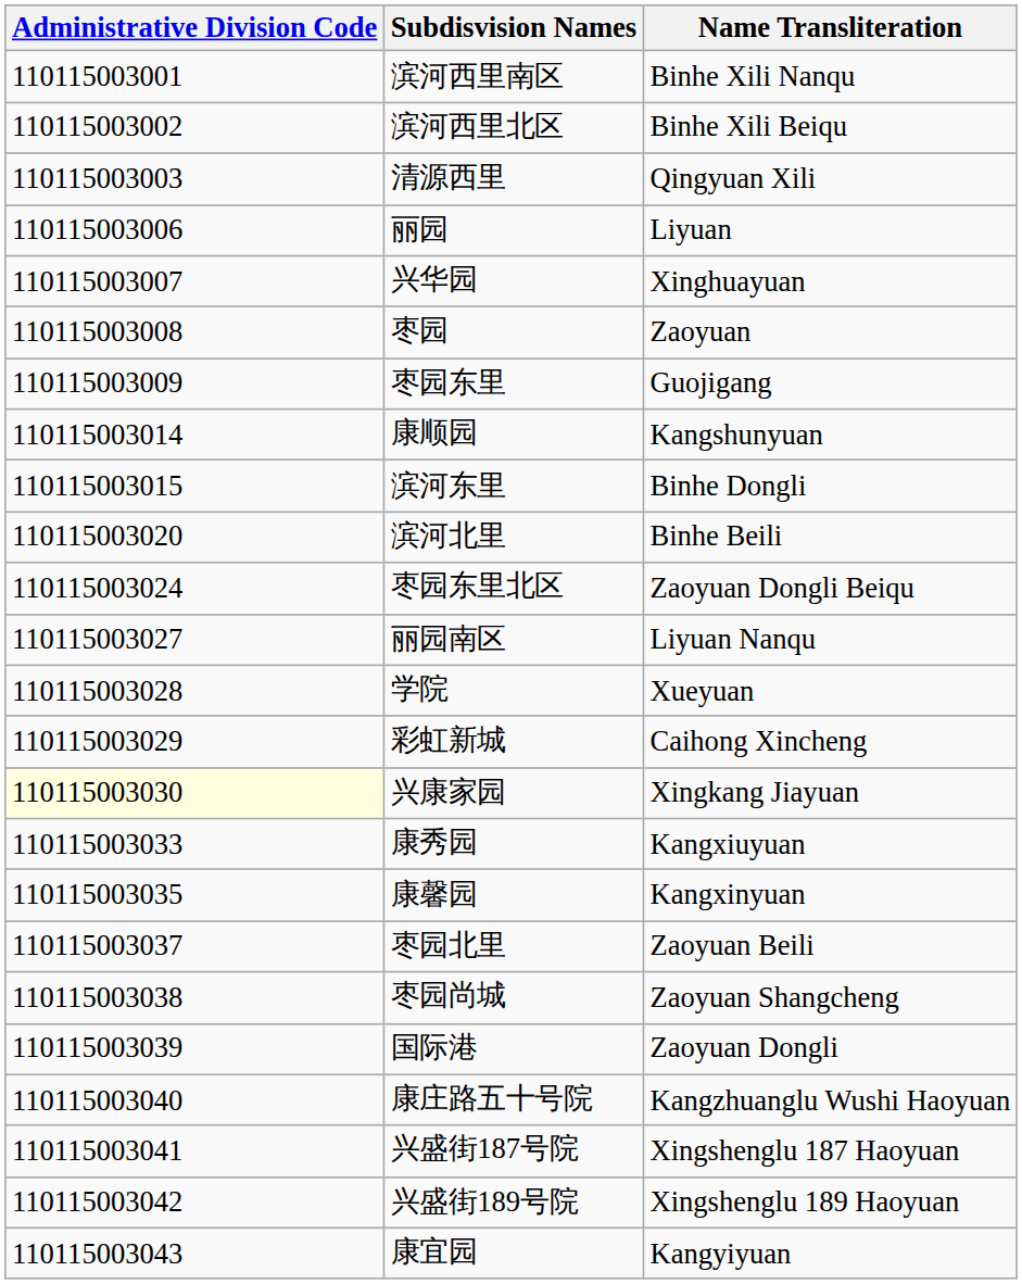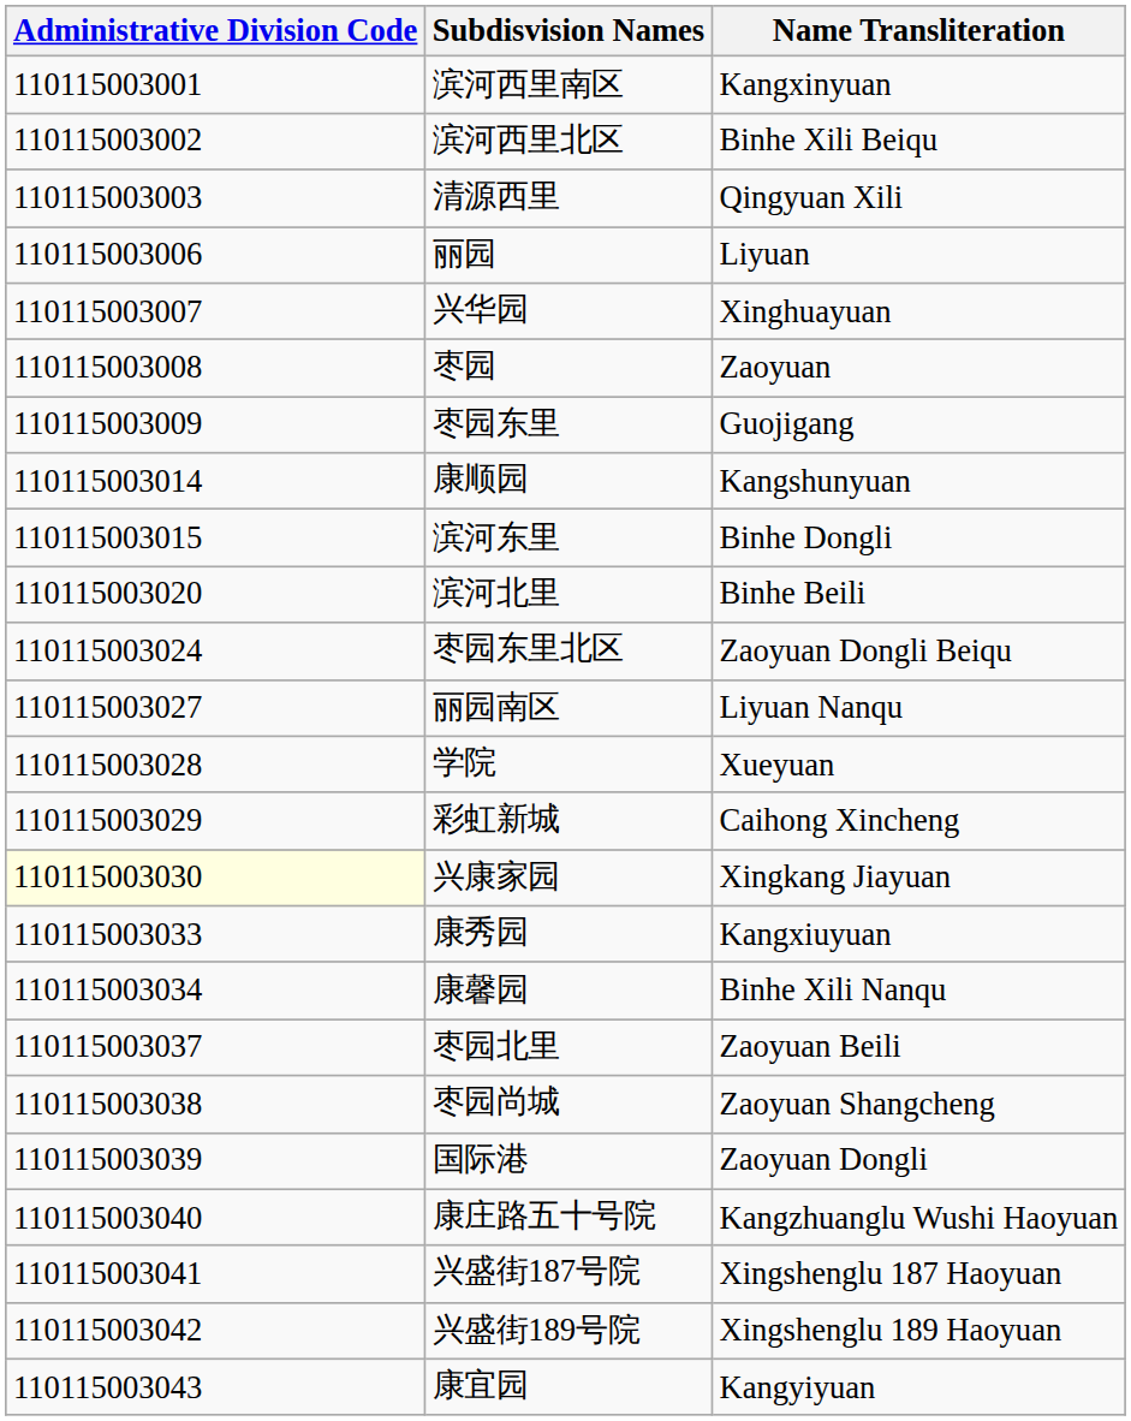滨河西里南区 | Name Transliteration: Binhe Xili Nanqu -> Kangxinyuan
康馨园 | Administrative Division Code: 110115003035 -> 110115003034
康馨园 | Name Transliteration: Kangxinyuan -> Binhe Xili Nanqu
